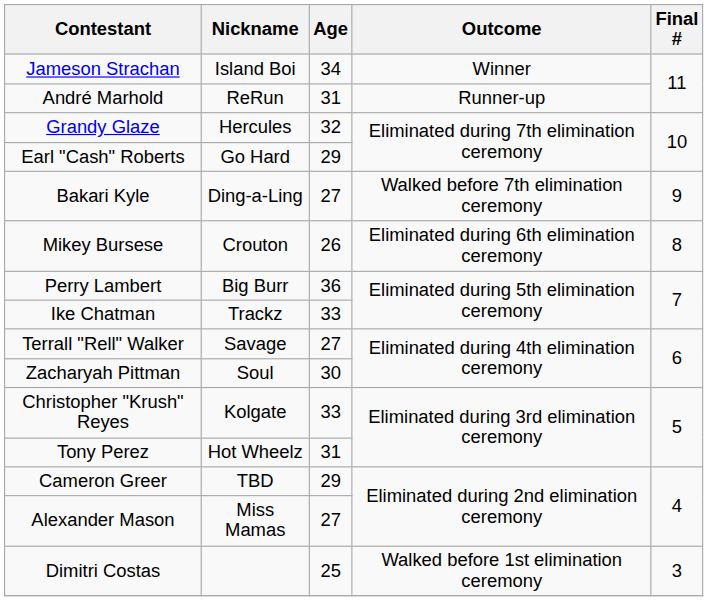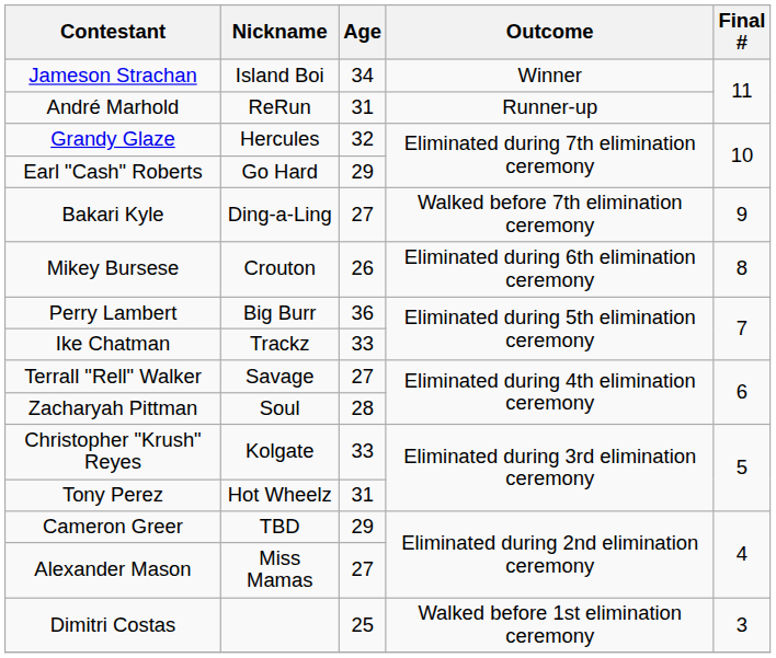Zacharyah Pittman | Age: 30 -> 28
